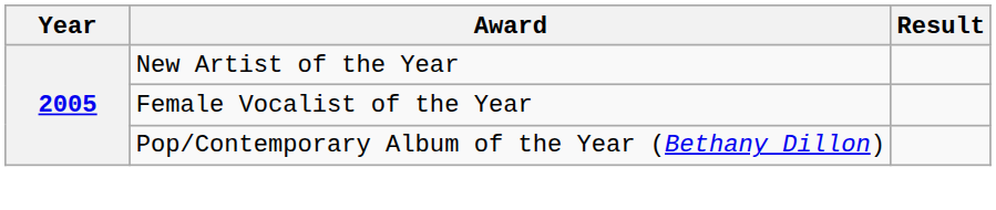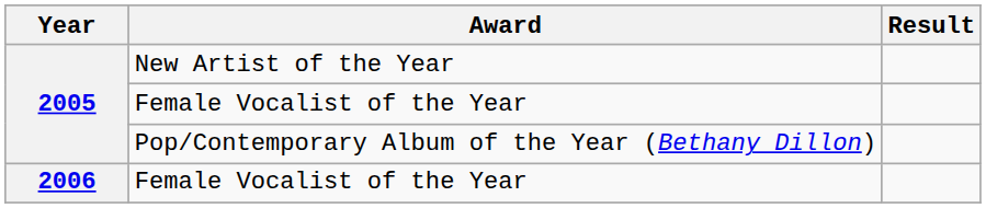+ row: 2006 | Female Vocalist of the Year
